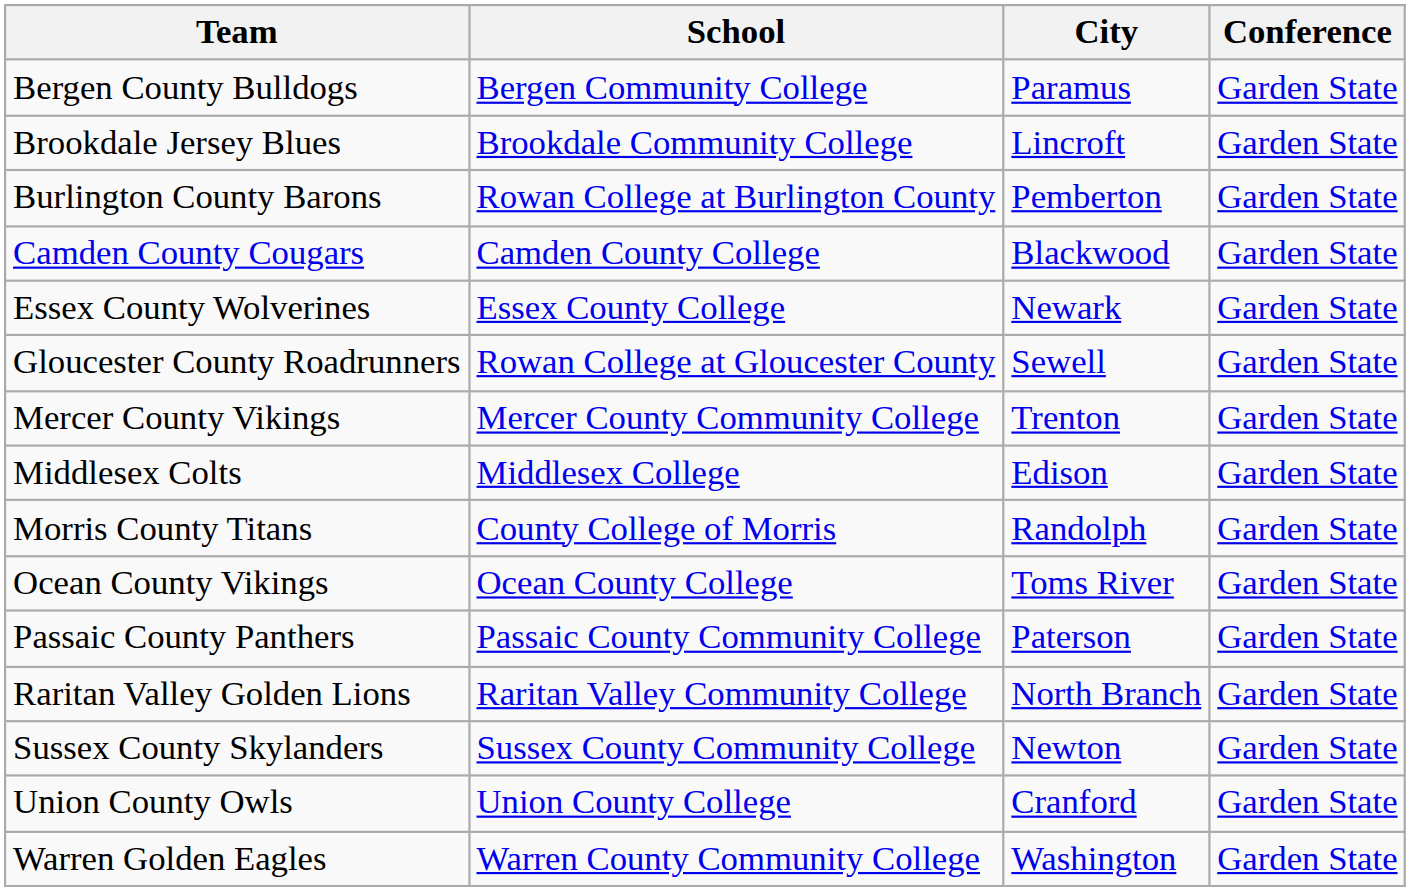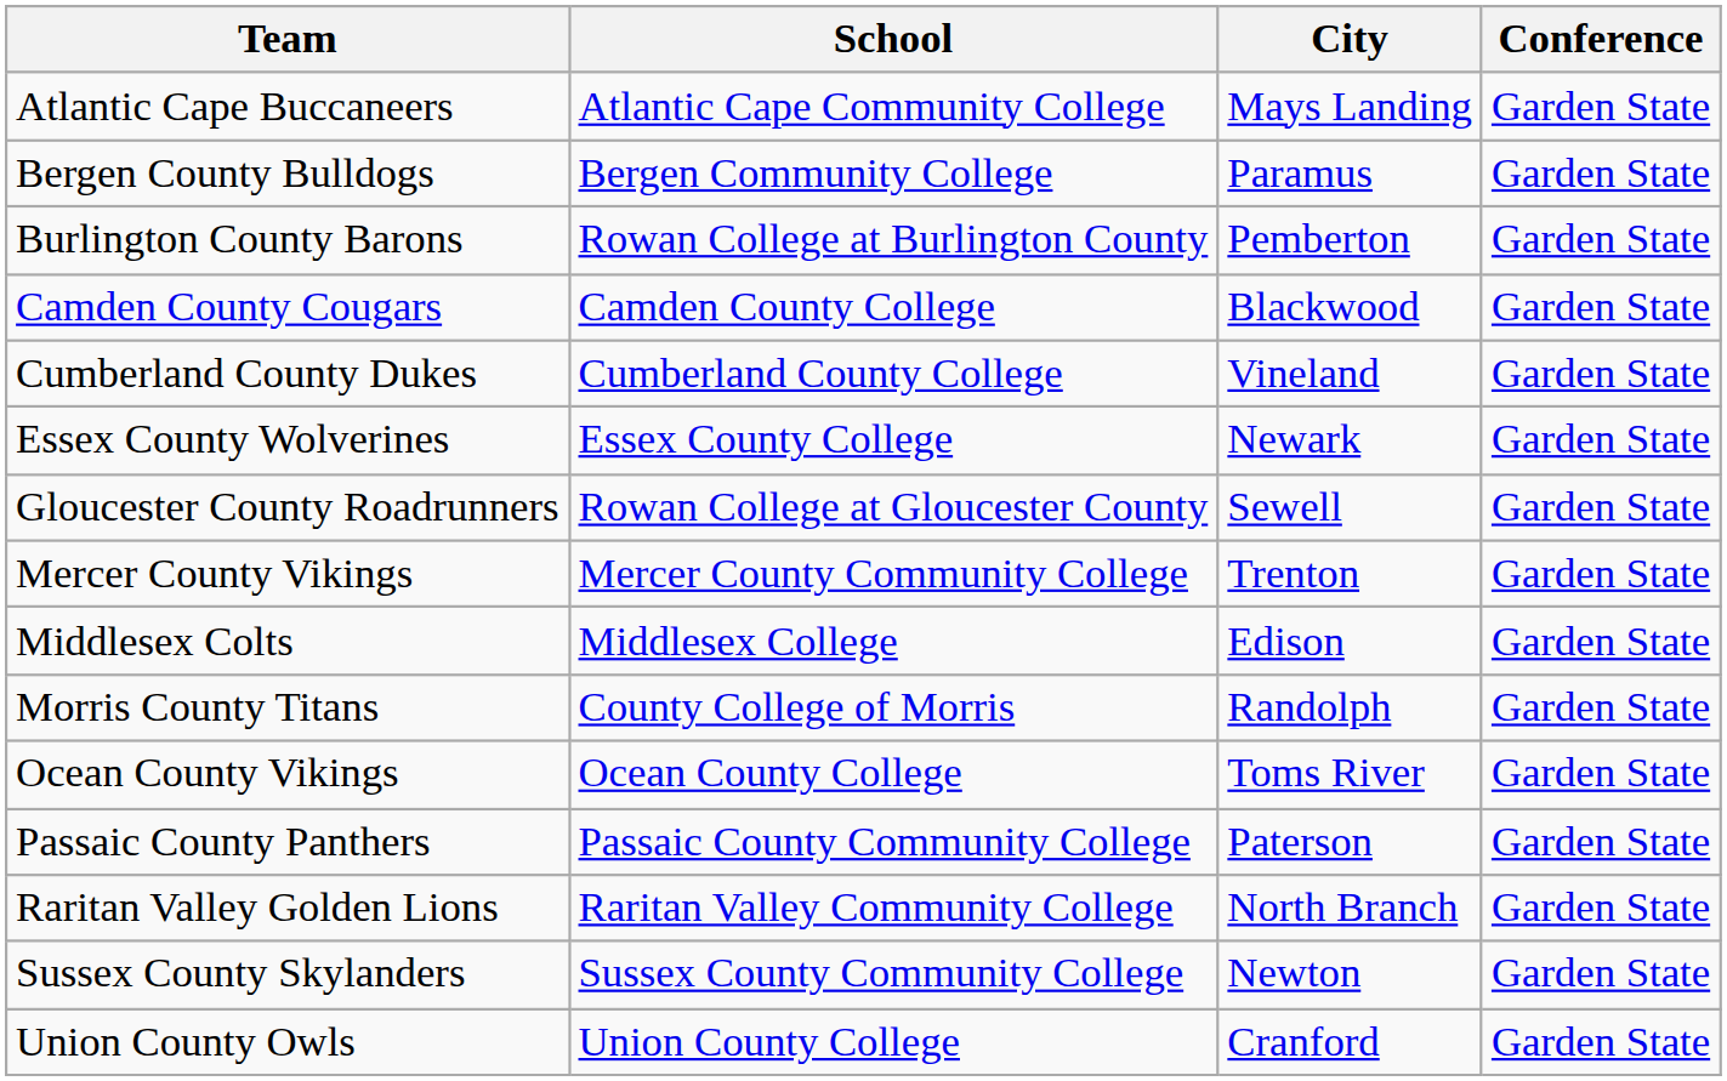+ row: Atlantic Cape Buccaneers | Atlantic Cape Community College | Mays Landing | Garden State
- row: Brookdale Jersey Blues | Brookdale Community College | Lincroft | Garden State
+ row: Cumberland County Dukes | Cumberland County College | Vineland | Garden State
- row: Warren Golden Eagles | Warren County Community College | Washington | Garden State
